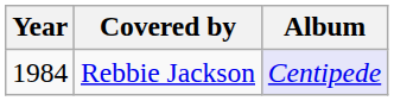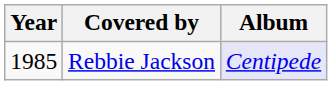Rebbie Jackson | Year: 1984 -> 1985
